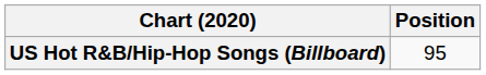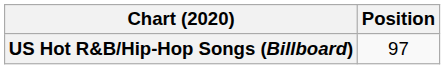US Hot R&B/Hip-Hop Songs (Billboard) | Position: 95 -> 97
